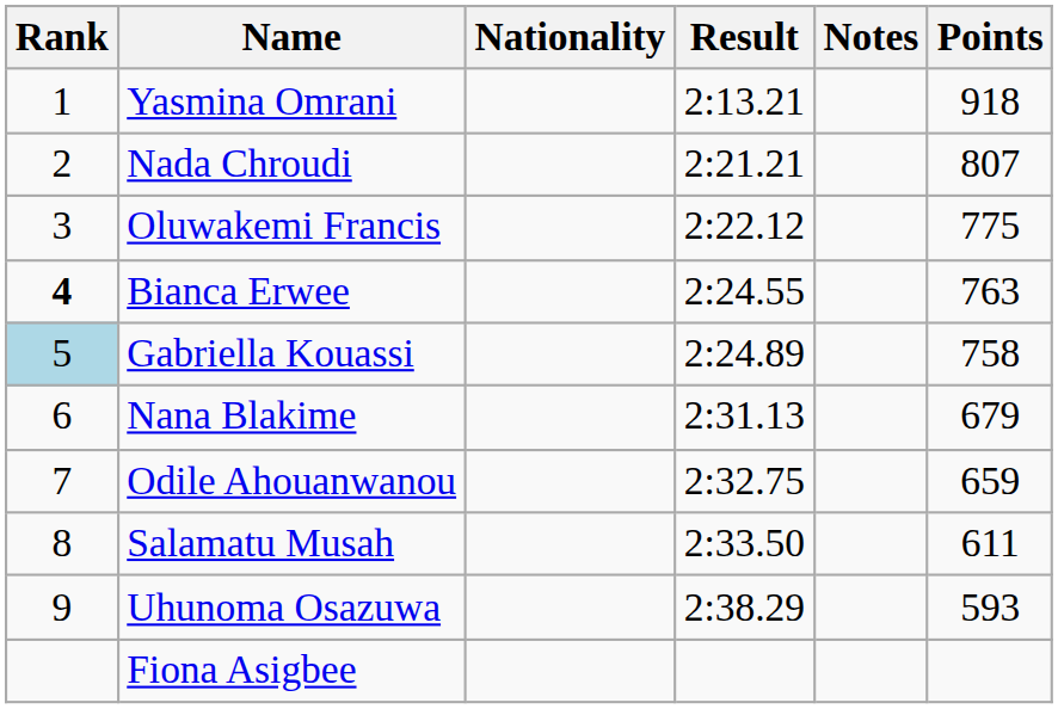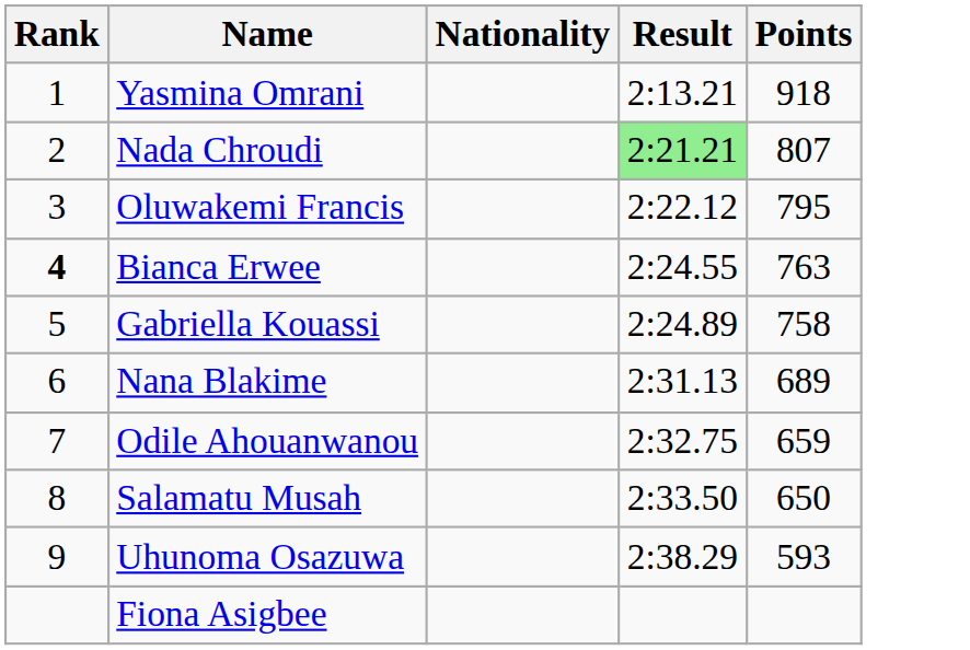- column: Notes
Nada Chroudi | Result: no background -> lightgreen background
Oluwakemi Francis | Points: 775 -> 795
Gabriella Kouassi | Rank: lightblue background -> no background
Nana Blakime | Points: 679 -> 689
Salamatu Musah | Points: 611 -> 650
